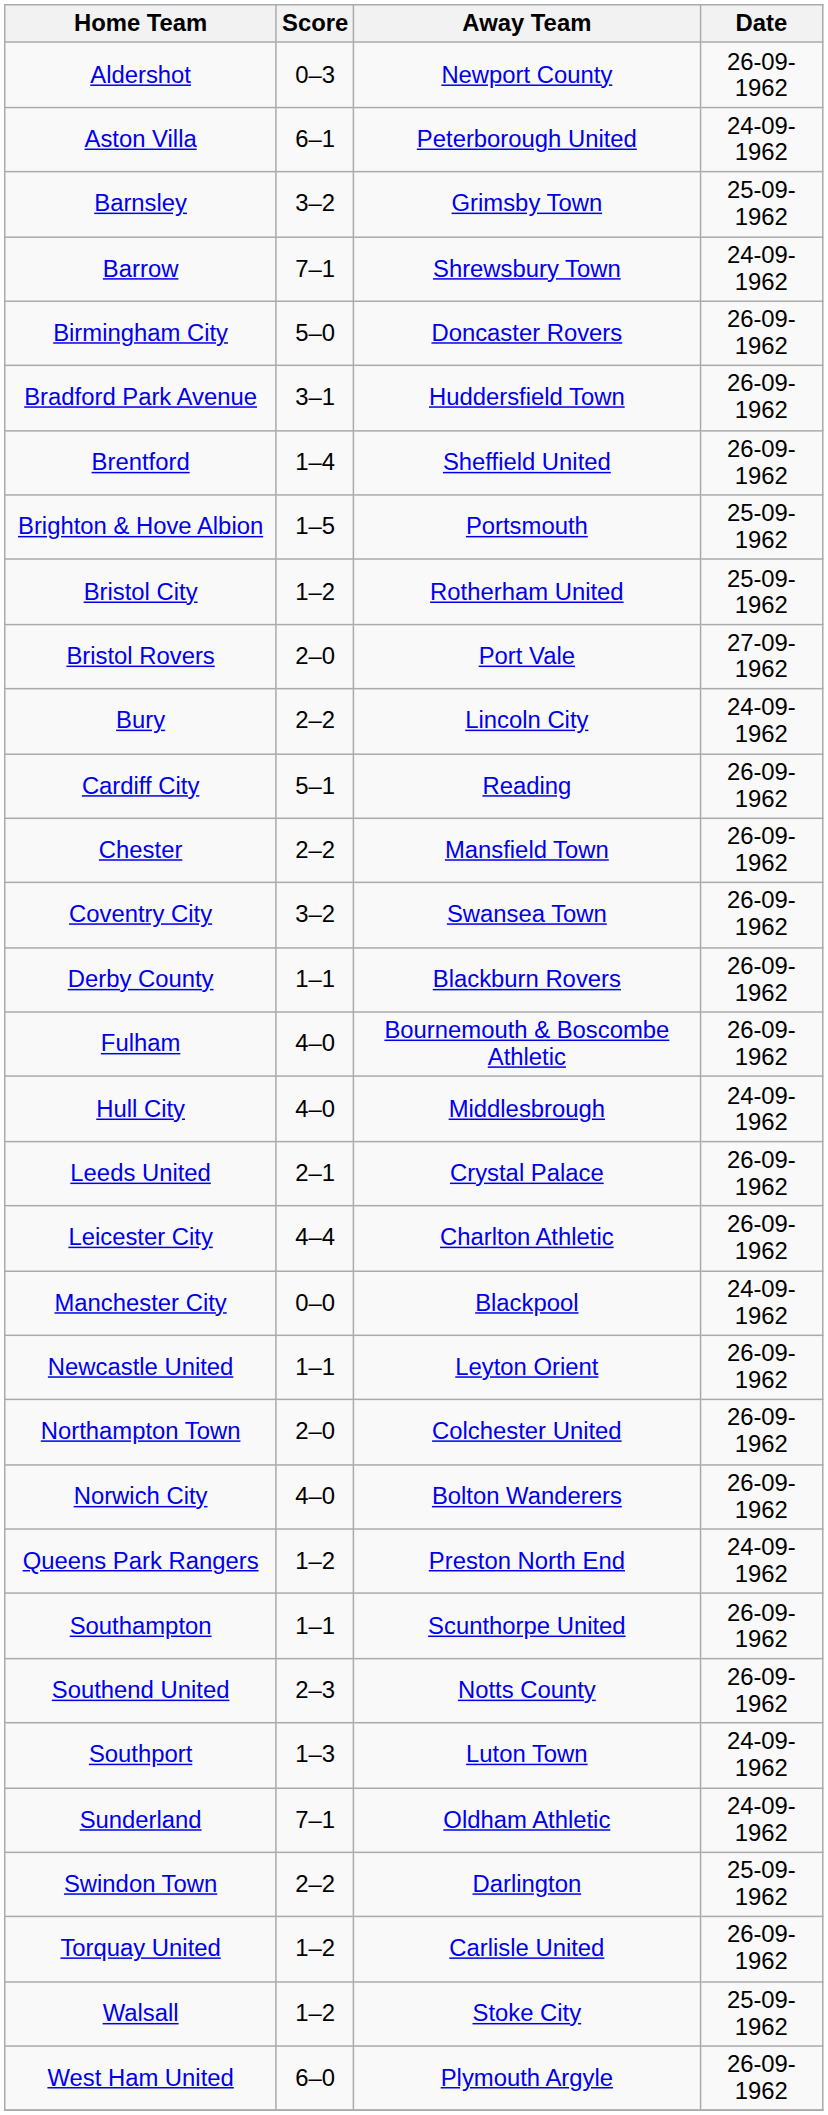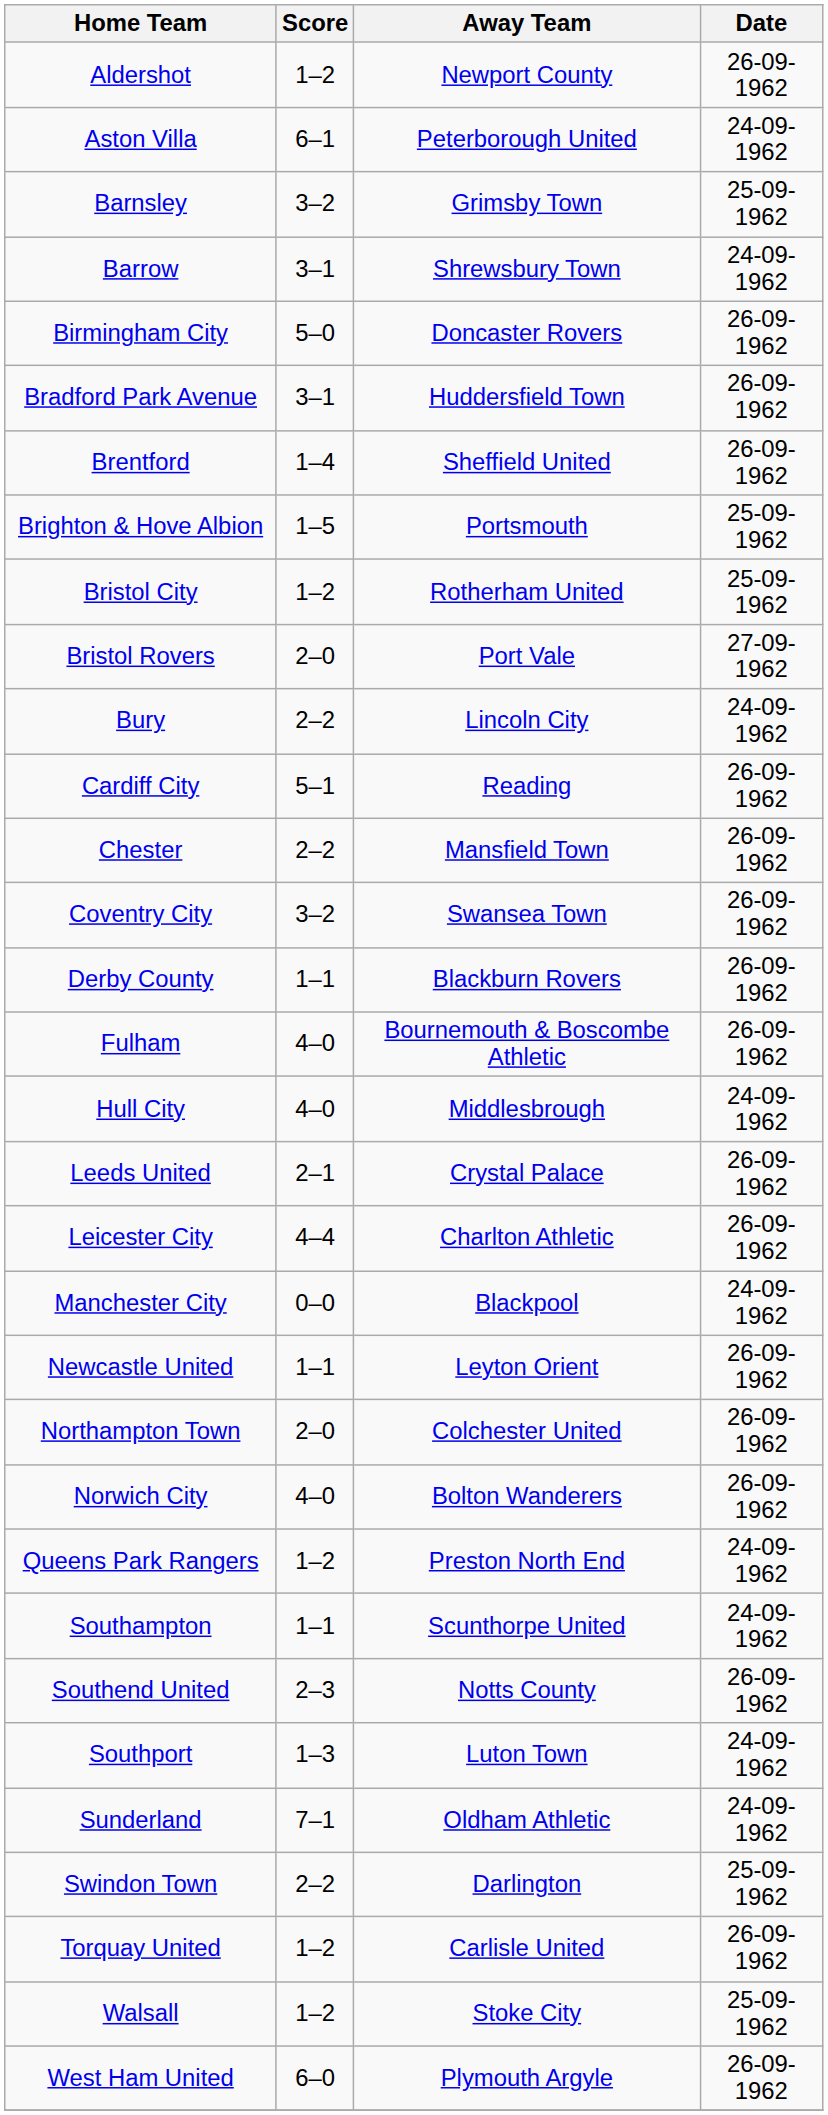Aldershot | Score: 0–3 -> 1–2
Barrow | Score: 7–1 -> 3–1
Southampton | Date: 26-09-1962 -> 24-09-1962
